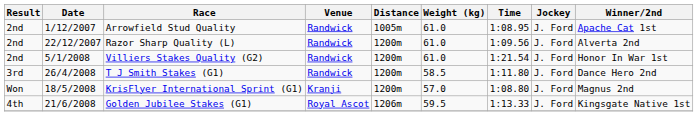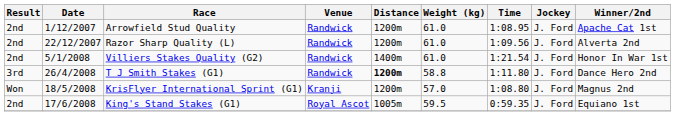Arrowfield Stud Quality | Distance: 1005m -> 1200m
Villiers Stakes Quality (G2) | Distance: 1200m -> 1400m
T J Smith Stakes (G1) | Distance: normal -> bold
T J Smith Stakes (G1) | Weight (kg): 58.5 -> 58.8
+ row: 2nd | 17/6/2008 | King's Stand Stakes (G1) | Royal Ascot | 1005m | 59.5 | 0:59.35 | J. Ford | Equiano 1st
- row: 4th | 21/6/2008 | Golden Jubilee Stakes (G1) | Royal Ascot | 1206m | 59.5 | 1:13.33 | J. Ford | Kingsgate Native 1st
